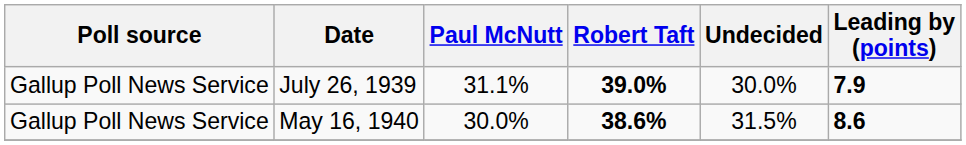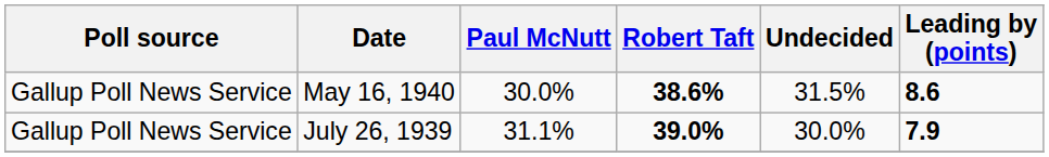rows swapped: May 16, 1940 <-> July 26, 1939
